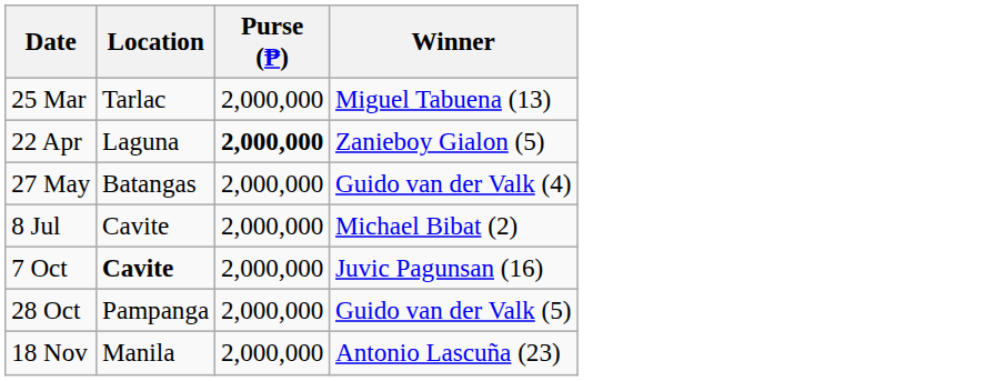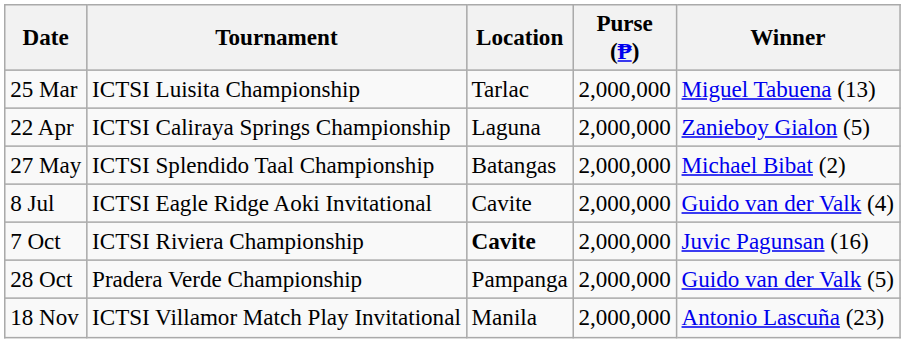+ column: Tournament | ICTSI Luisita Championship | ICTSI Caliraya Springs Championship | ICTSI Splendido Taal Championship | ICTSI Eagle Ridge Aoki Invitational | ICTSI Riviera Championship | Pradera Verde Championship | ICTSI Villamor Match Play Invitational
22 Apr | Purse (₱): bold -> normal
27 May | Winner: Guido van der Valk (4) -> Michael Bibat (2)
8 Jul | Winner: Michael Bibat (2) -> Guido van der Valk (4)
